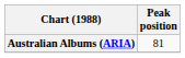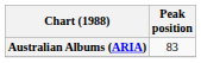Australian Albums (ARIA) | Peak position: 81 -> 83
